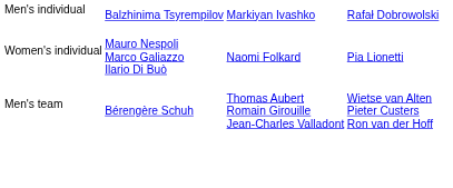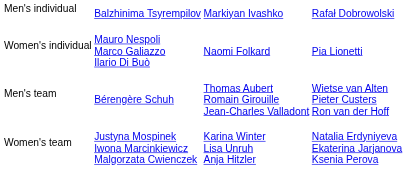+ row: Women's team | Justyna Mospinek Iwona Marcinkiewicz Malgorzata Cwienczek | Karina Winter Lisa Unruh Anja Hitzler | Natalia Erdyniyeva Ekaterina Jarjanova Ksenia Perova
